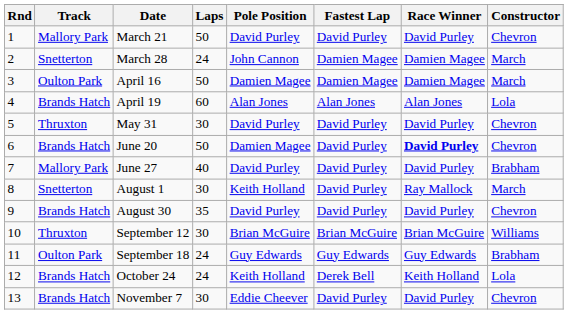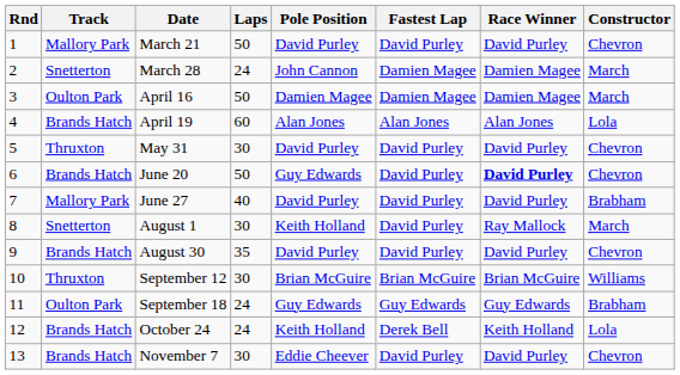June 20 | Pole Position: Damien Magee -> Guy Edwards
